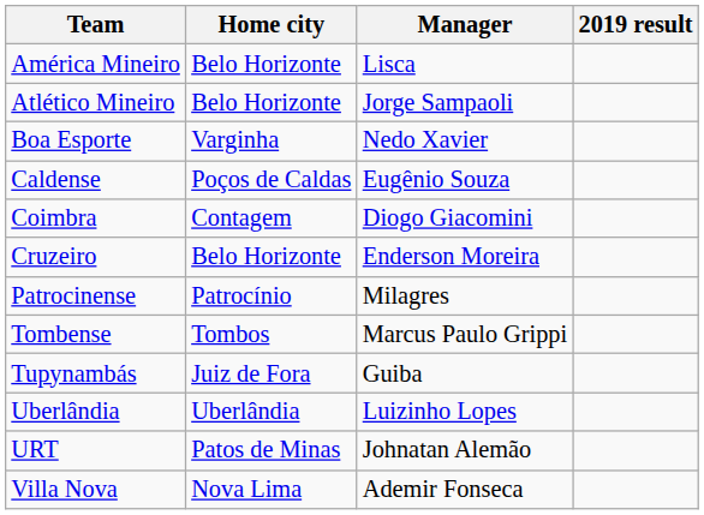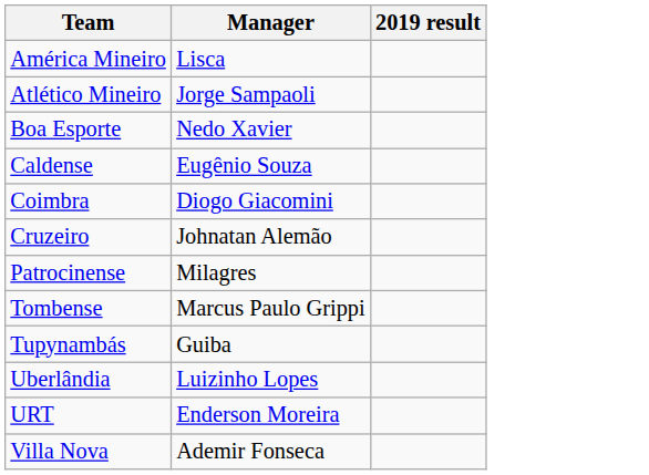- column: Home city | Belo Horizonte | Belo Horizonte | Varginha | Poços de Caldas | Contagem | Belo Horizonte | Patrocínio | Tombos | Juiz de Fora | Uberlândia | Patos de Minas | Nova Lima
Cruzeiro | Manager: Enderson Moreira -> Johnatan Alemão
URT | Manager: Johnatan Alemão -> Enderson Moreira
